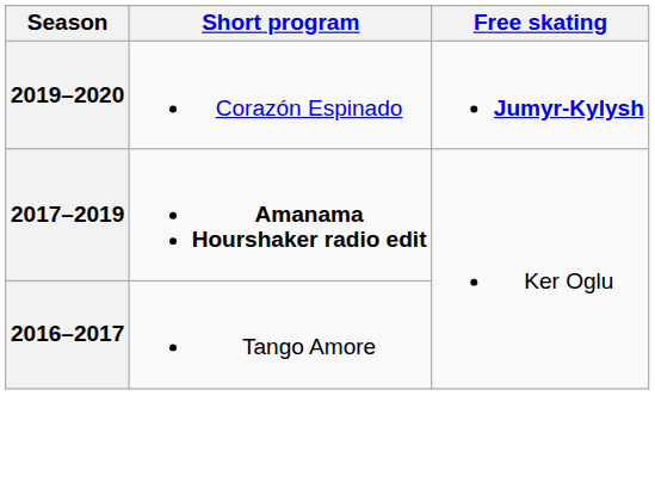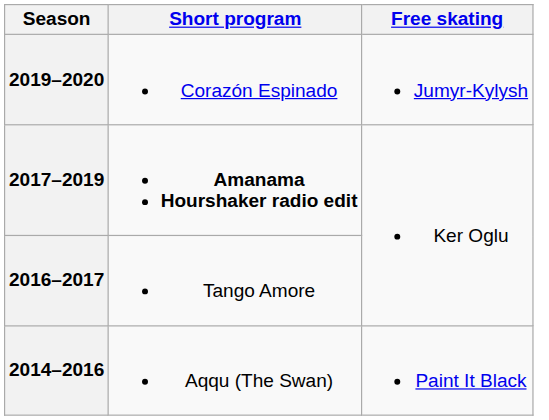2019–2020 | Free skating: bold -> normal
+ row: 2014–2016 | Aqqu (The Swan) | Paint It Black
